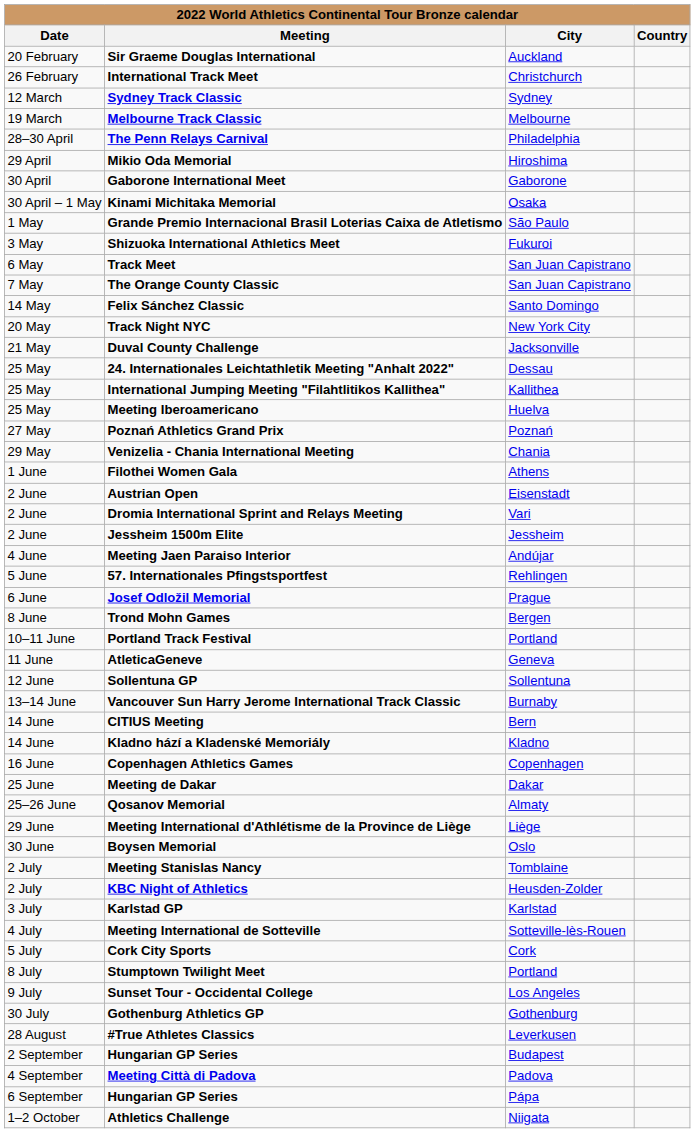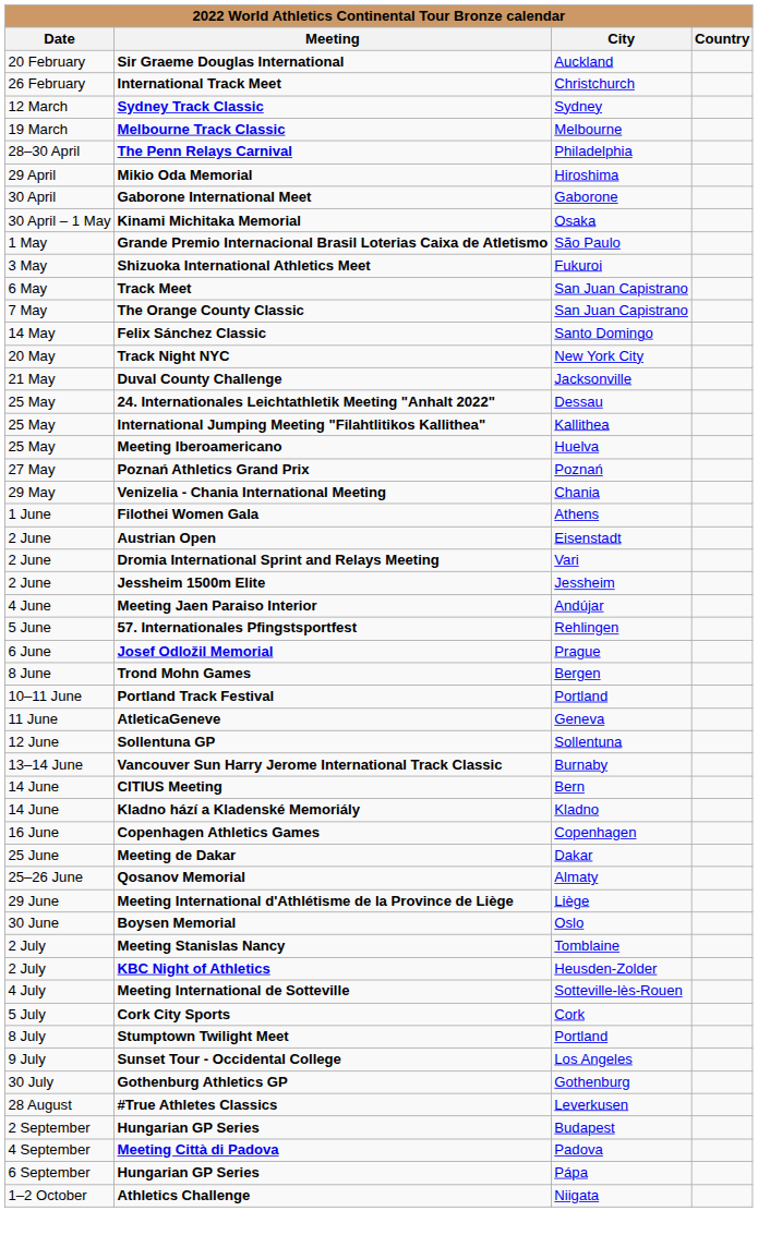- row: 3 July | Karlstad GP | Karlstad
